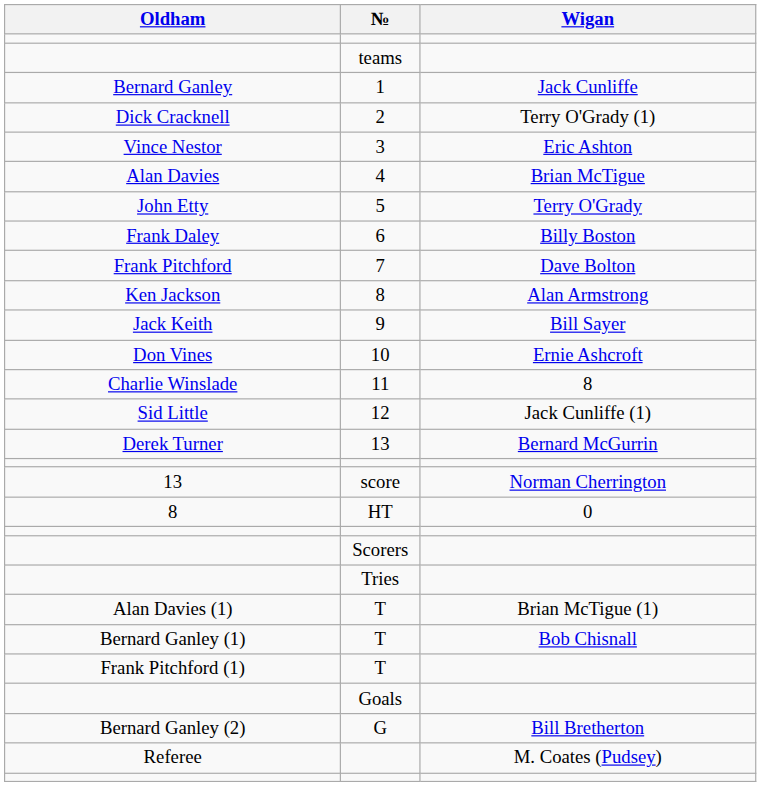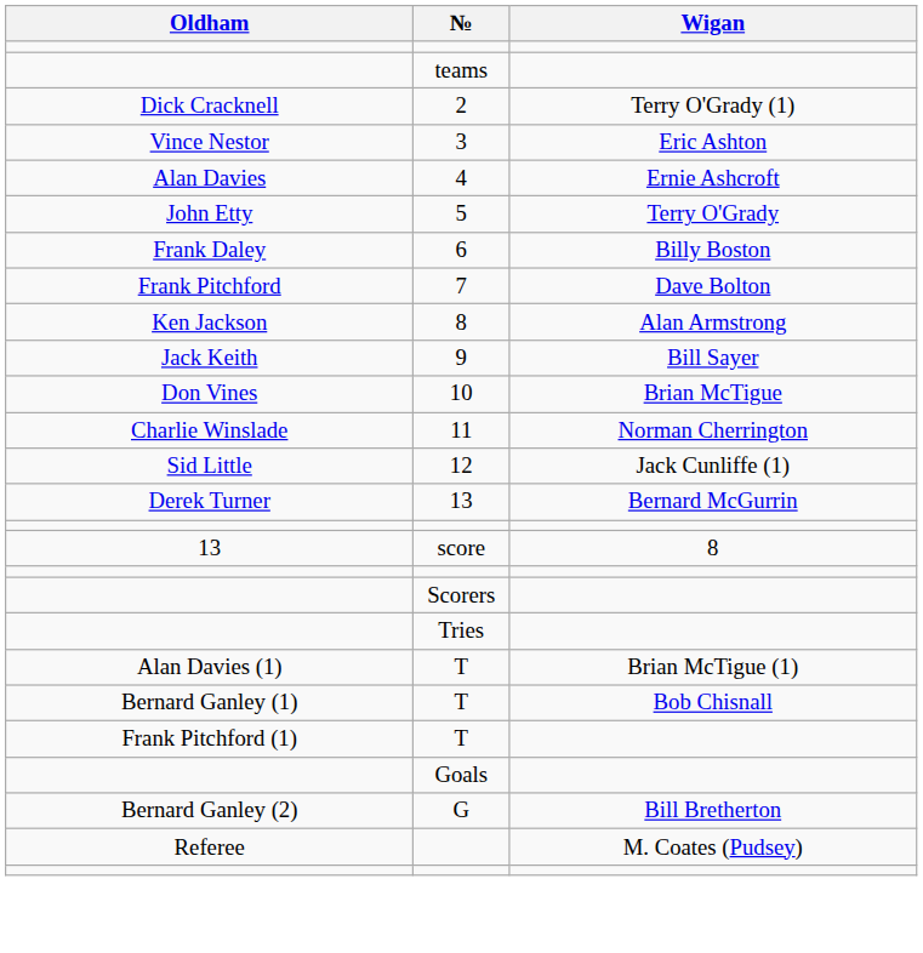- row: Bernard Ganley | 1 | Jack Cunliffe
4 | Wigan: Brian McTigue -> Ernie Ashcroft
10 | Wigan: Ernie Ashcroft -> Brian McTigue
11 | Wigan: 8 -> Norman Cherrington
score | Wigan: Norman Cherrington -> 8
- row: 8 | HT | 0
